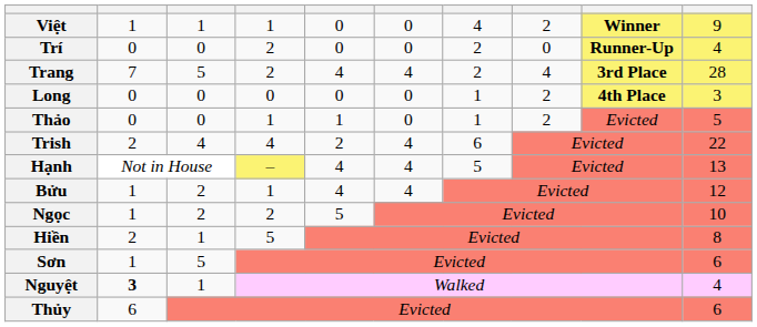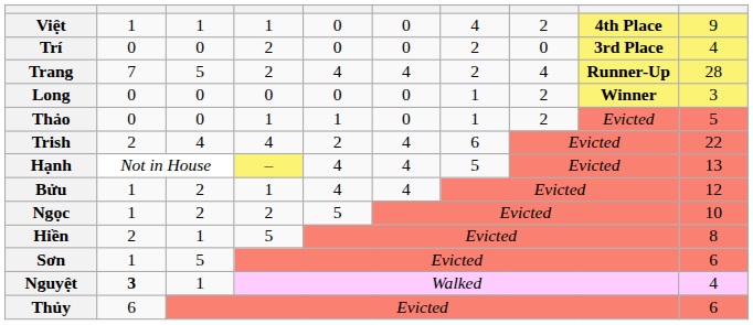Việt | column 9: Winner -> 4th Place
Trí | column 9: Runner-Up -> 3rd Place
Trang | column 9: 3rd Place -> Runner-Up
Long | column 9: 4th Place -> Winner
